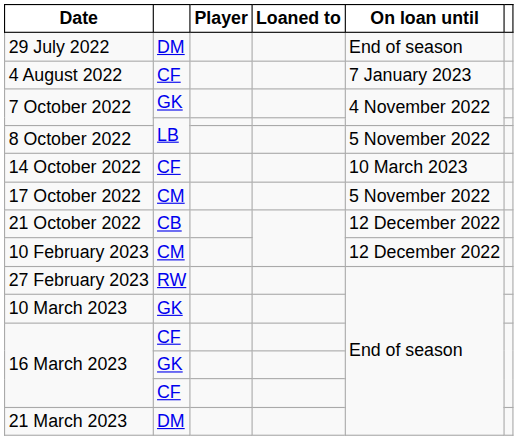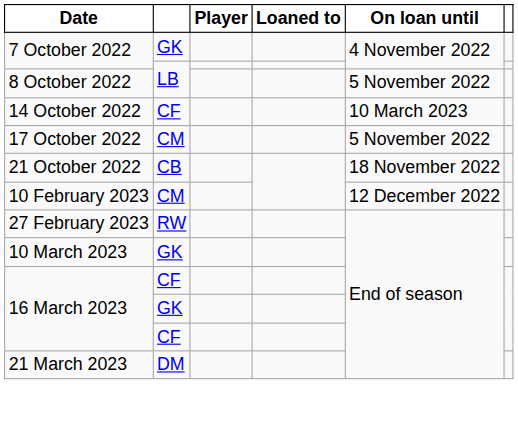- row: 29 July 2022 | DM | End of season
- row: 4 August 2022 | CF | 7 January 2023
21 October 2022 | On loan until: 12 December 2022 -> 18 November 2022
